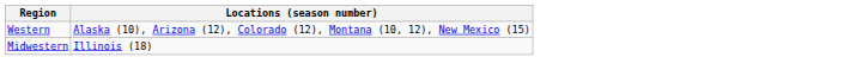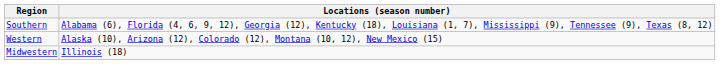+ row: Southern | Alabama (6), Florida (4, 6, 9, 12), Georgia (12), Kentucky (18), Louisiana (1, 7), Mississippi (9), Tennessee (9), Texas (8, 12)
